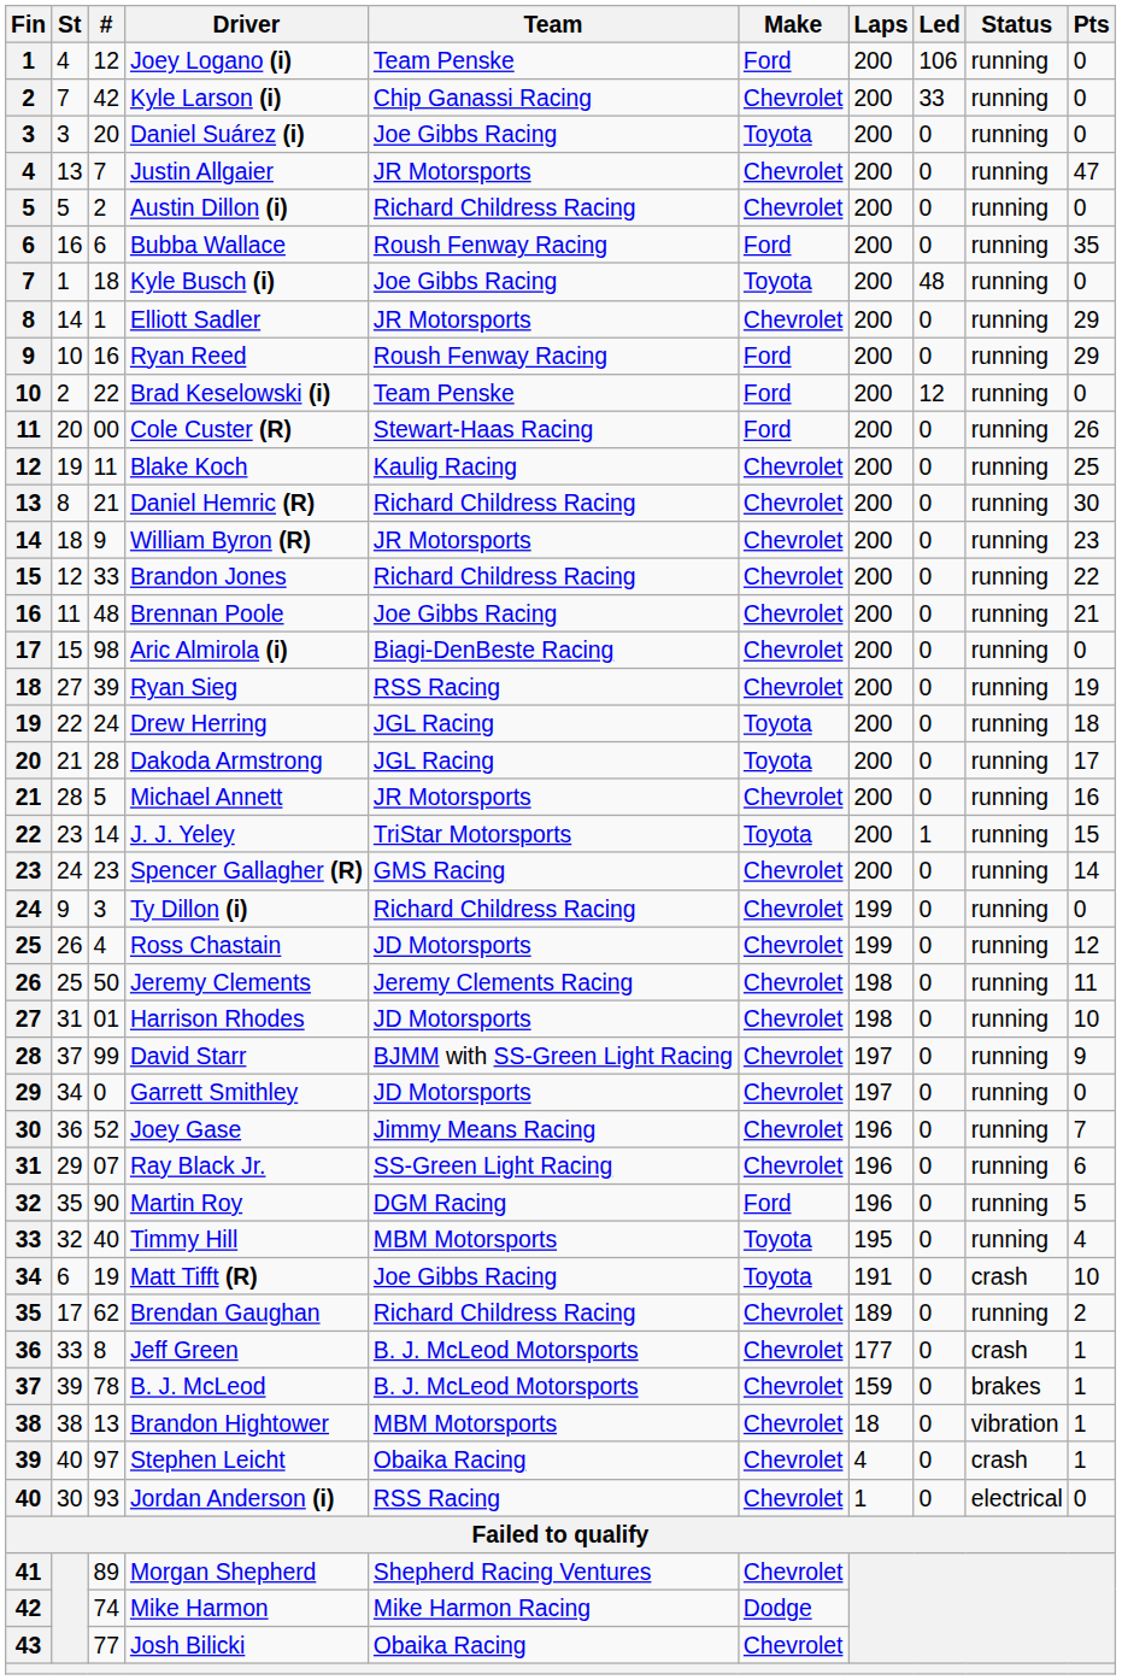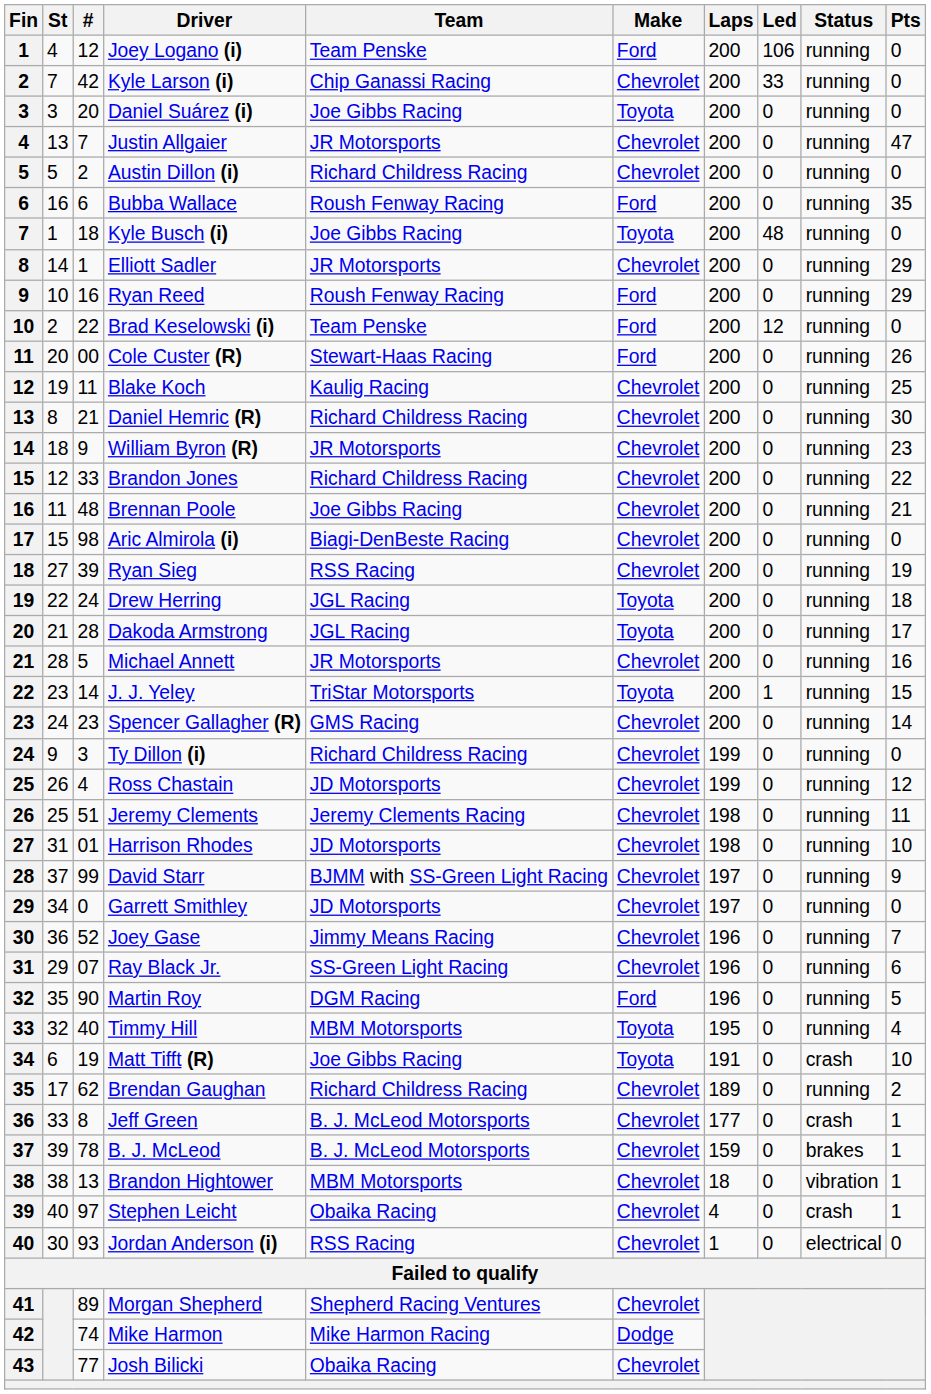Jeremy Clements | #: 50 -> 51
